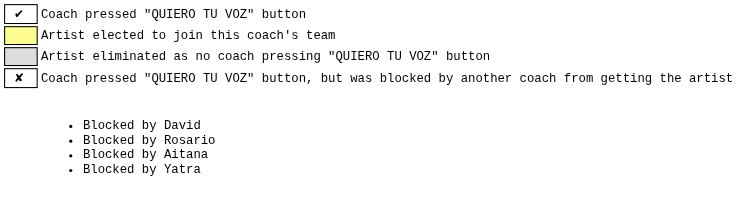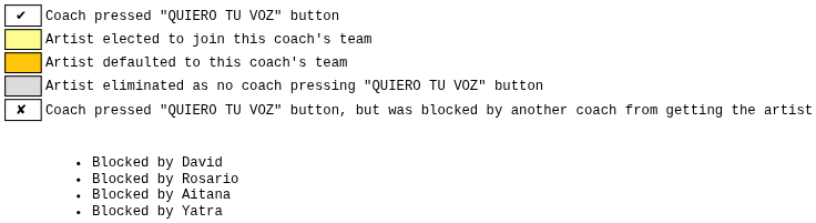+ row: Artist defaulted to this coach's team
